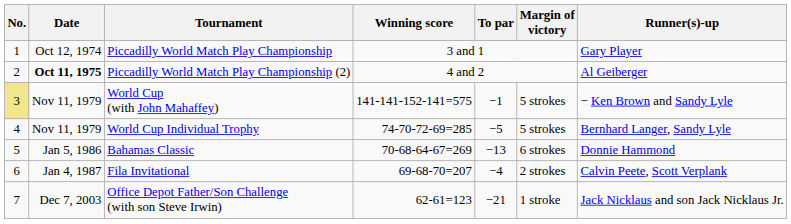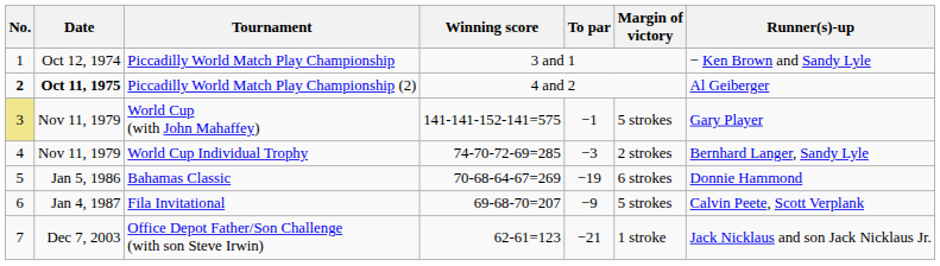Piccadilly World Match Play Championship | Runner(s)-up: Gary Player -> − Ken Brown and Sandy Lyle
Piccadilly World Match Play Championship (2) | No.: normal -> bold
World Cup (with John Mahaffey) | Runner(s)-up: − Ken Brown and Sandy Lyle -> Gary Player
World Cup Individual Trophy | To par: −5 -> −3
World Cup Individual Trophy | Margin of victory: 5 strokes -> 2 strokes
Bahamas Classic | To par: −13 -> −19
Fila Invitational | To par: −4 -> −9
Fila Invitational | Margin of victory: 2 strokes -> 5 strokes
